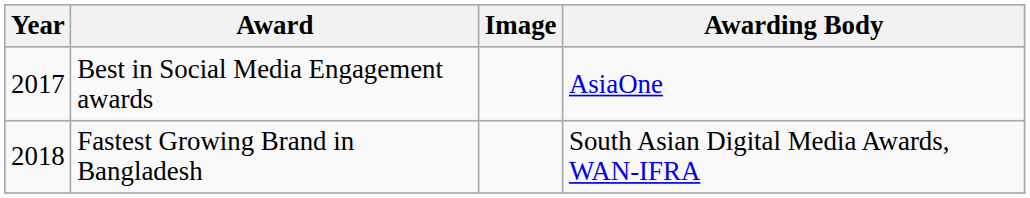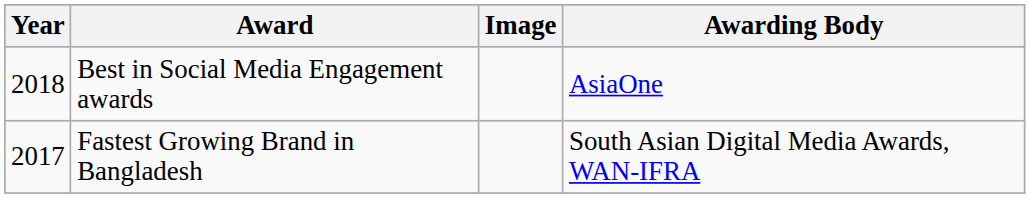Best in Social Media Engagement awards | Year: 2017 -> 2018
Fastest Growing Brand in Bangladesh | Year: 2018 -> 2017
